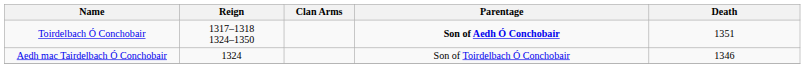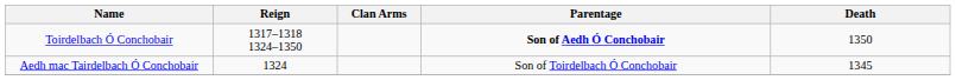Toirdelbach Ó Conchobair | Death: 1351 -> 1350
Aedh mac Tairdelbach Ó Conchobair | Death: 1346 -> 1345
